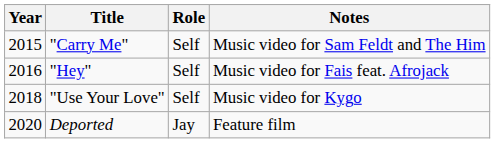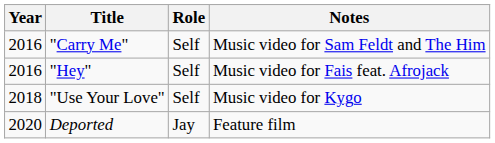"Carry Me" | Year: 2015 -> 2016
